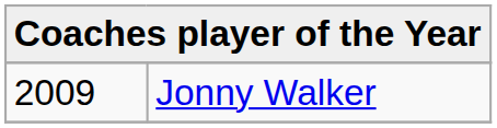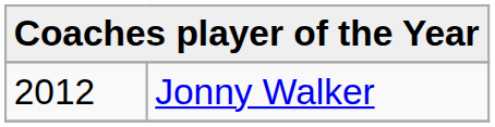Jonny Walker | column 1: 2009 -> 2012
